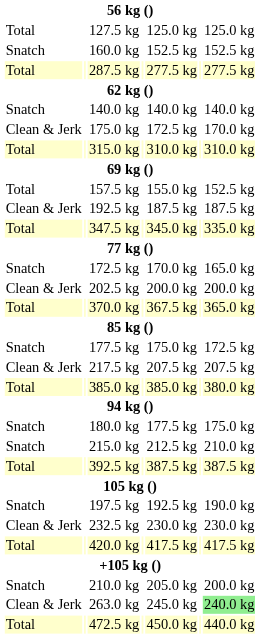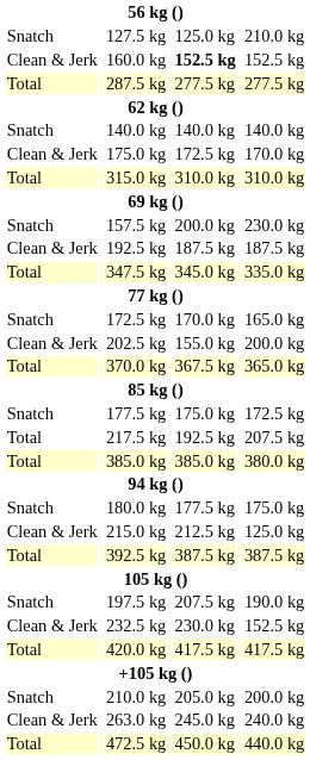127.5 kg | column 1: Total -> Snatch
127.5 kg | column 7: 125.0 kg -> 210.0 kg
160.0 kg | column 1: Snatch -> Clean & Jerk
160.0 kg | column 5: normal -> bold
157.5 kg | column 1: Total -> Snatch
157.5 kg | column 5: 155.0 kg -> 200.0 kg
157.5 kg | column 7: 152.5 kg -> 230.0 kg
202.5 kg | column 5: 200.0 kg -> 155.0 kg
217.5 kg | column 1: Clean & Jerk -> Total
217.5 kg | column 5: 207.5 kg -> 192.5 kg
215.0 kg | column 1: Snatch -> Clean & Jerk
215.0 kg | column 7: 210.0 kg -> 125.0 kg
197.5 kg | column 5: 192.5 kg -> 207.5 kg
232.5 kg | column 7: 230.0 kg -> 152.5 kg
263.0 kg | column 7: lightgreen background -> no background
